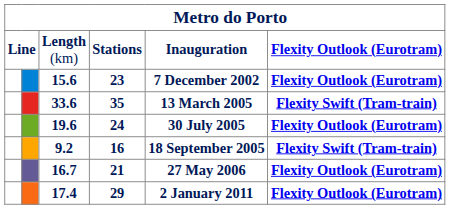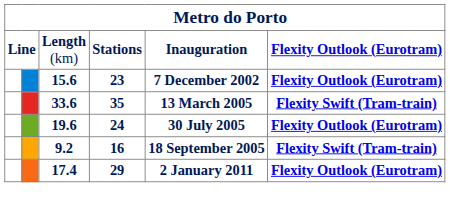- row: 16.7 | 21 | 27 May 2006 | Flexity Outlook (Eurotram)
